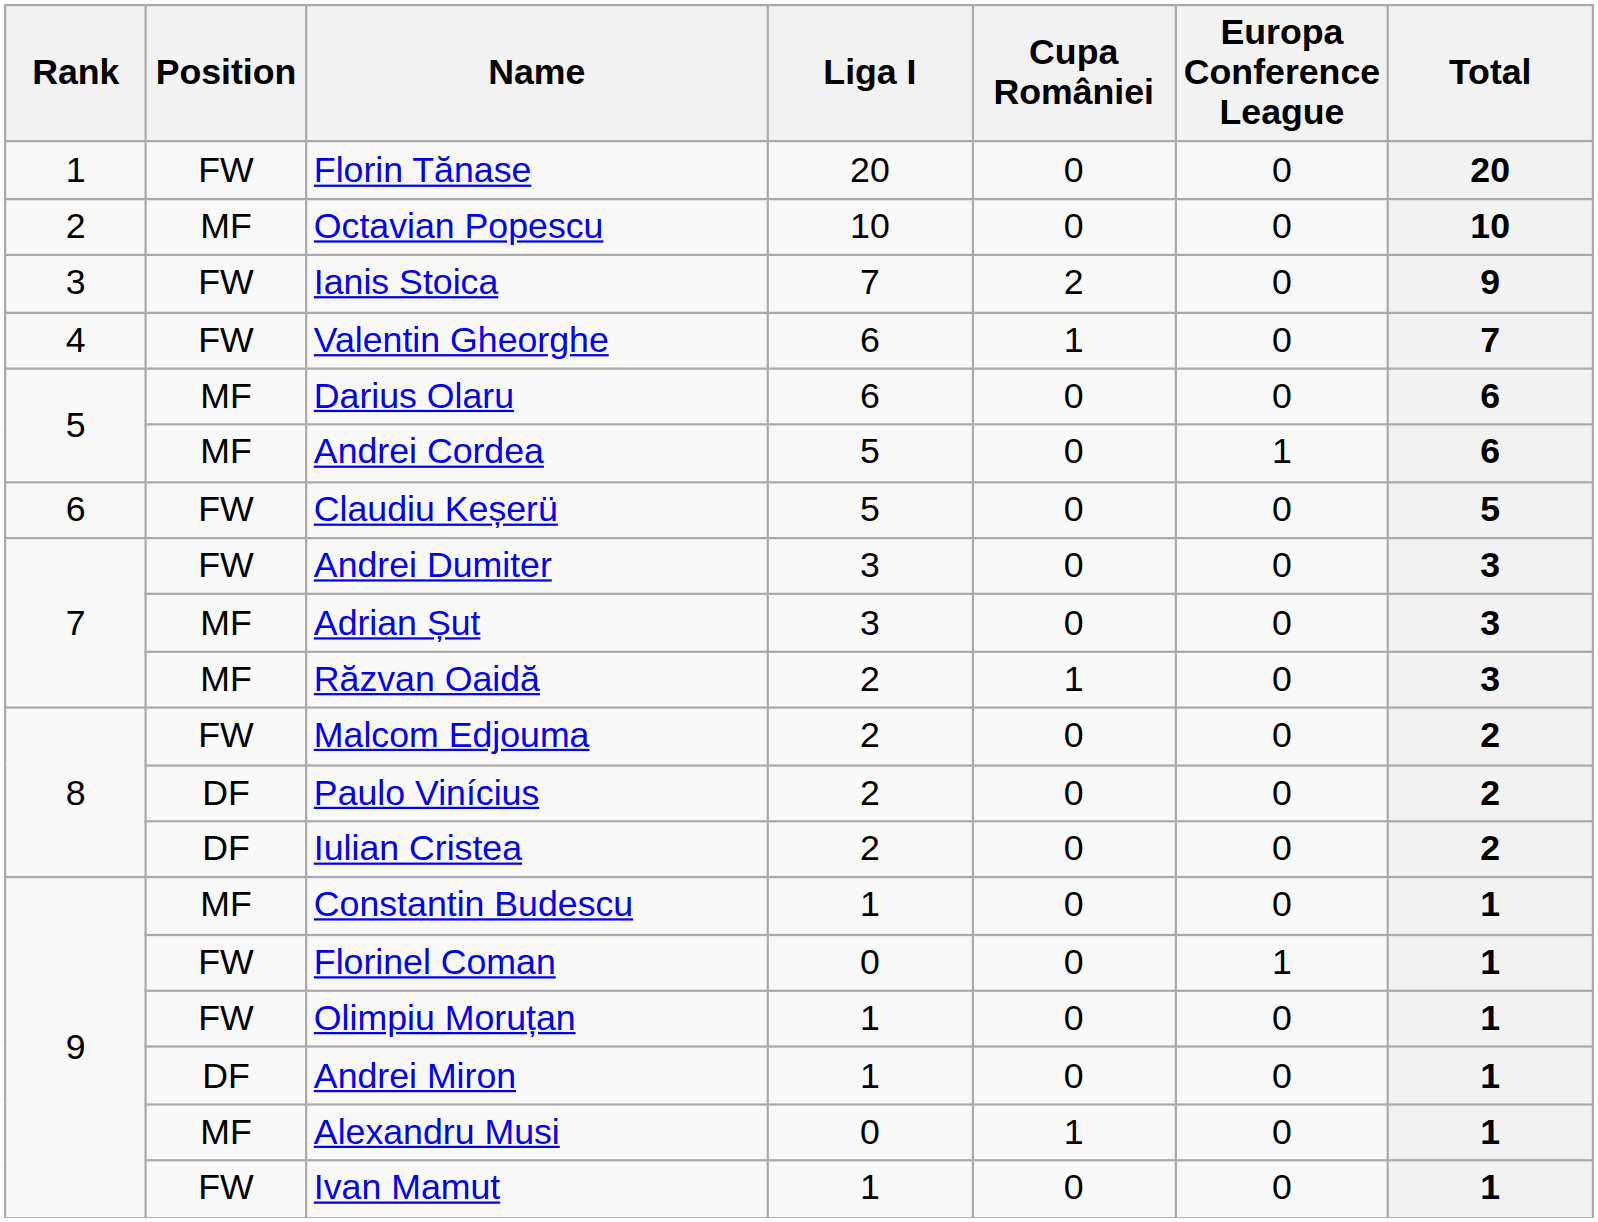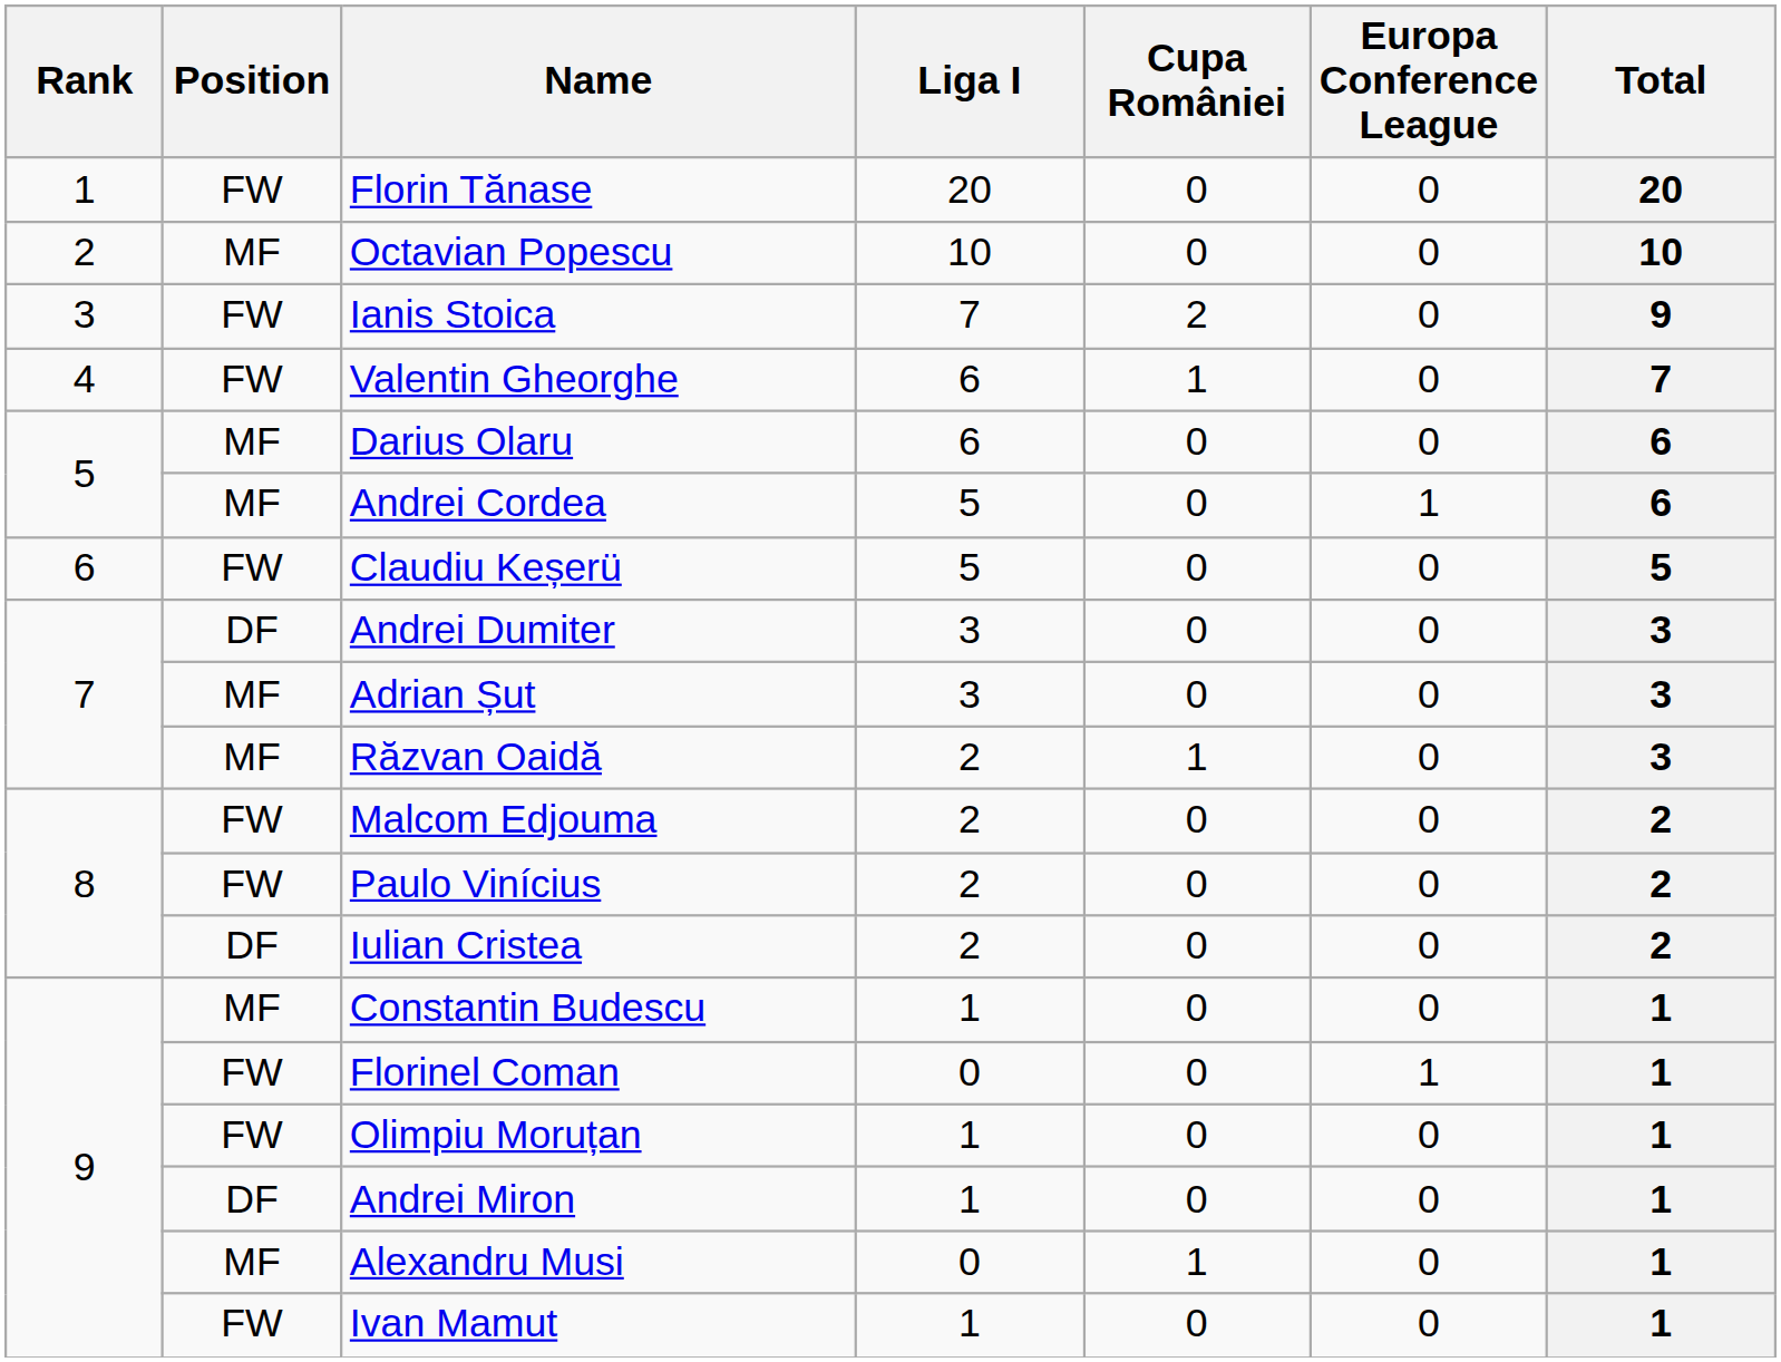Andrei Dumiter | Position: FW -> DF
Paulo Vinícius | Position: DF -> FW
